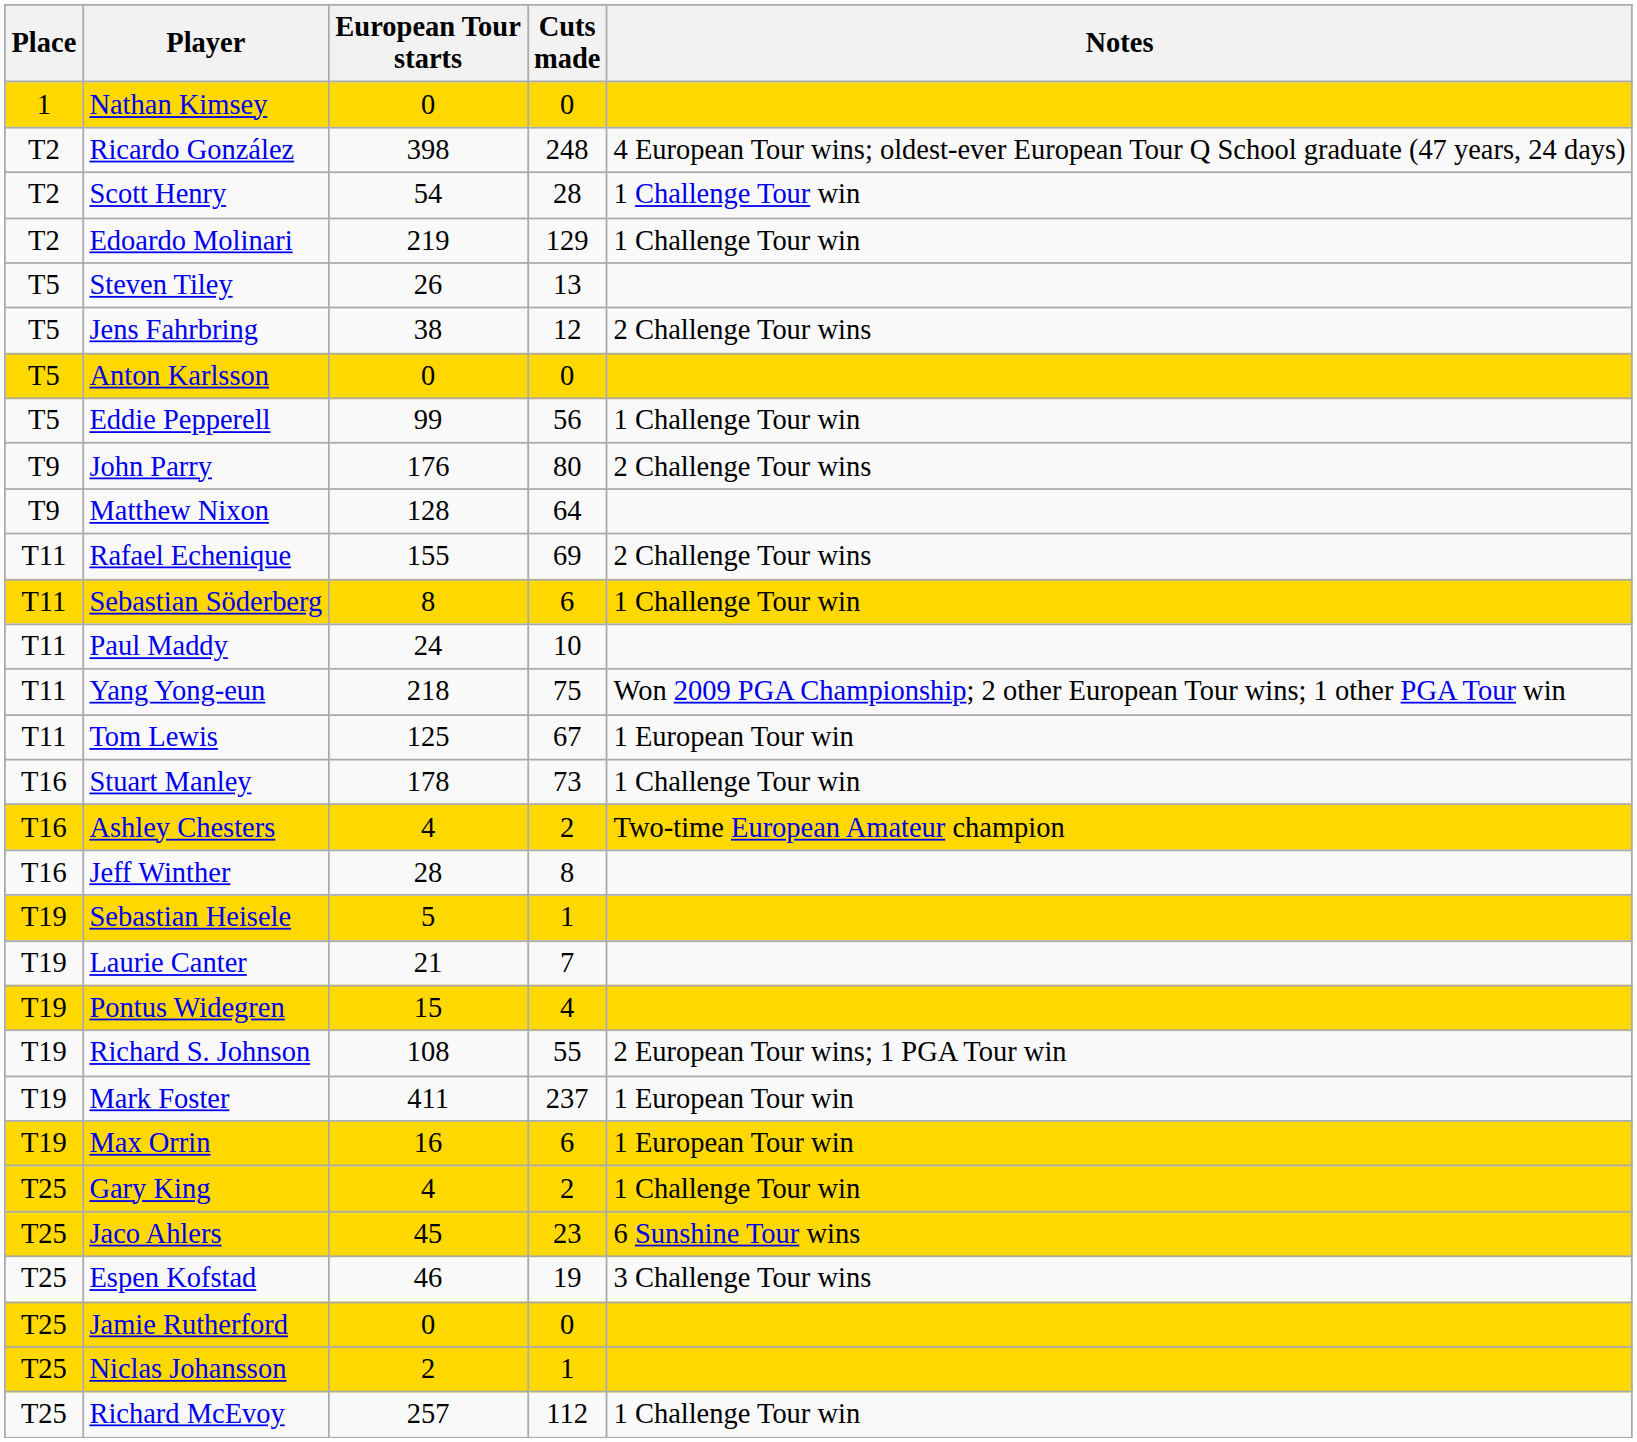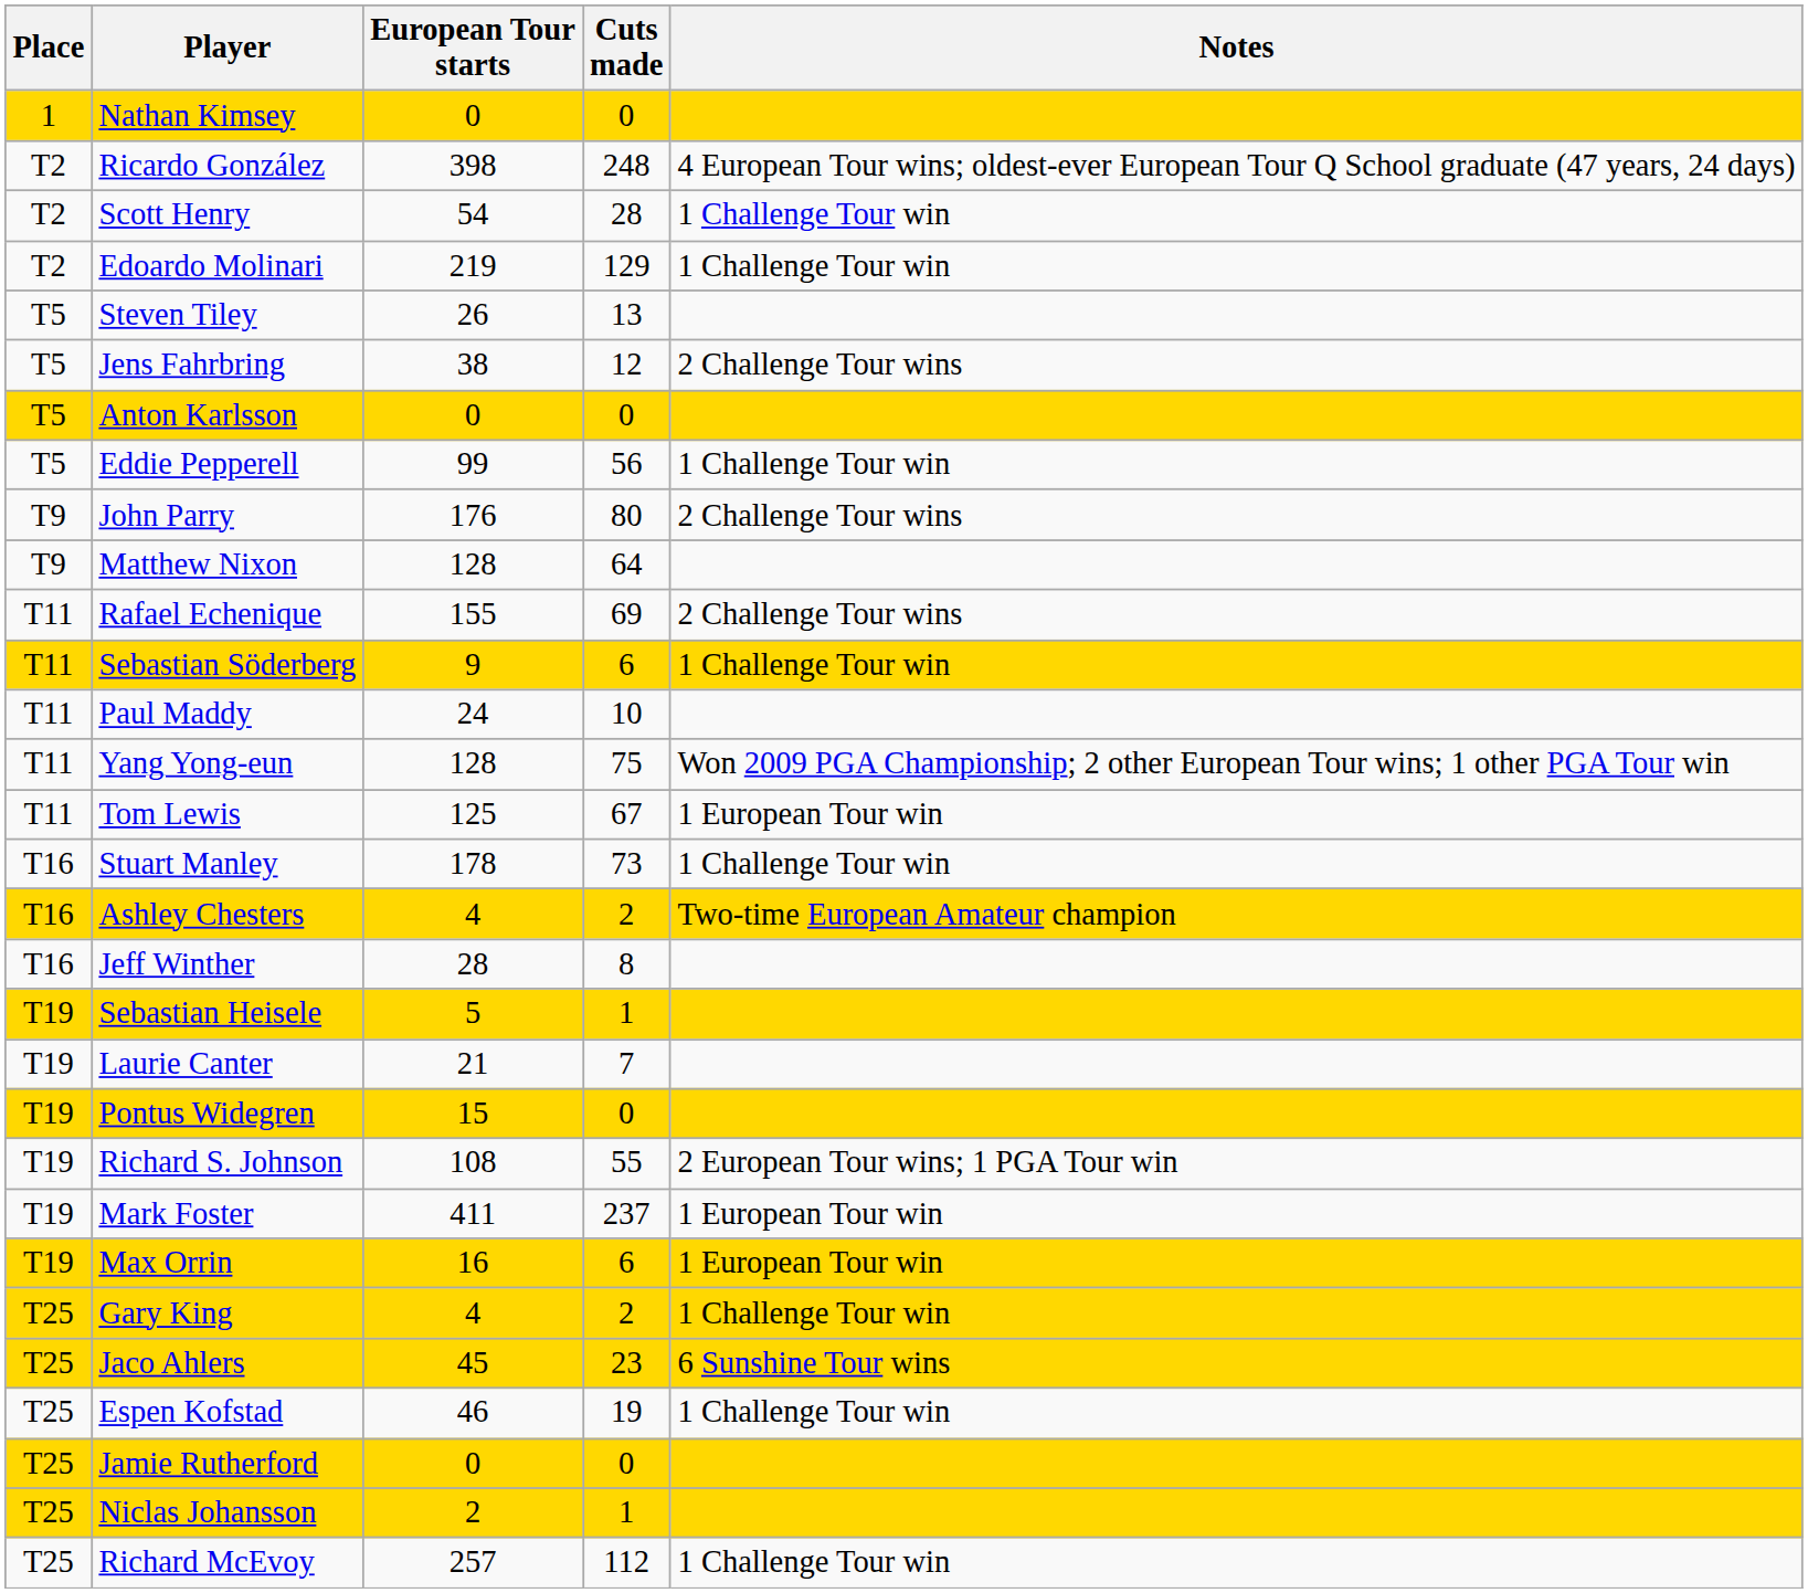Sebastian Söderberg | European Tour starts: 8 -> 9
Yang Yong-eun | European Tour starts: 218 -> 128
Pontus Widegren | Cuts made: 4 -> 0
Espen Kofstad | Notes: 3 Challenge Tour wins -> 1 Challenge Tour win
